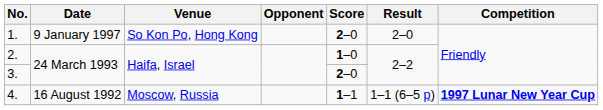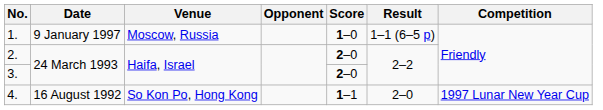1. | Venue: So Kon Po, Hong Kong -> Moscow, Russia
1. | Score: 2–0 -> 1–0
1. | Result: 2–0 -> 1–1 (6–5 p)
2. | Score: 1–0 -> 2–0
4. | Venue: Moscow, Russia -> So Kon Po, Hong Kong
4. | Result: 1–1 (6–5 p) -> 2–0
4. | Competition: bold -> normal
